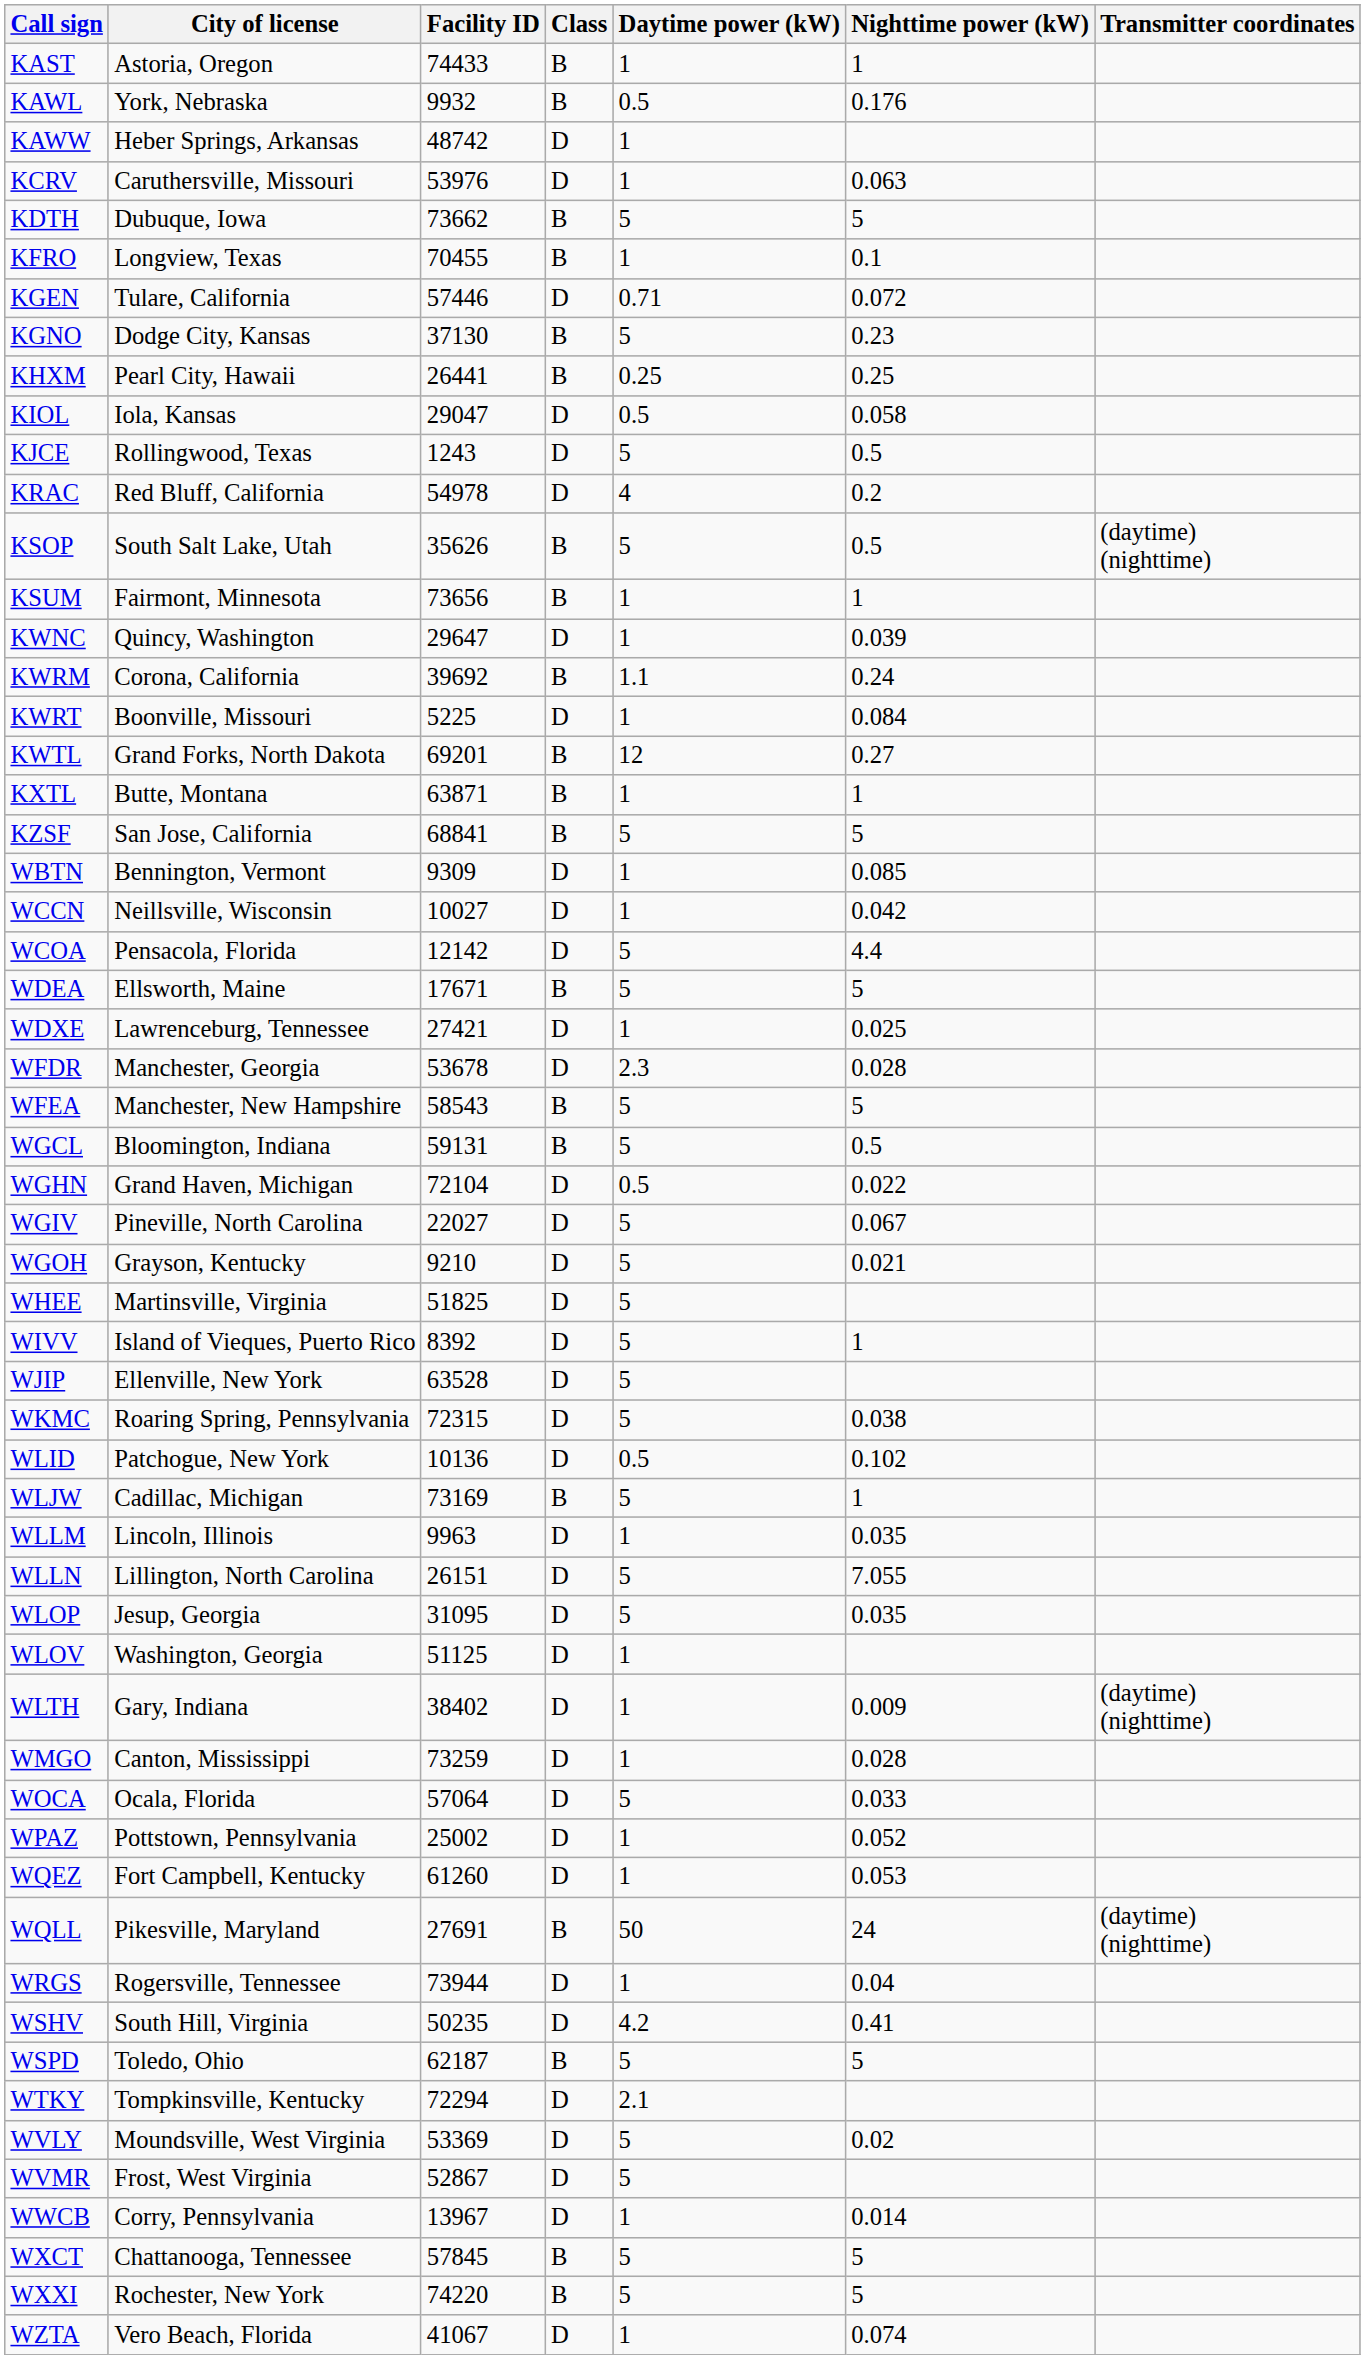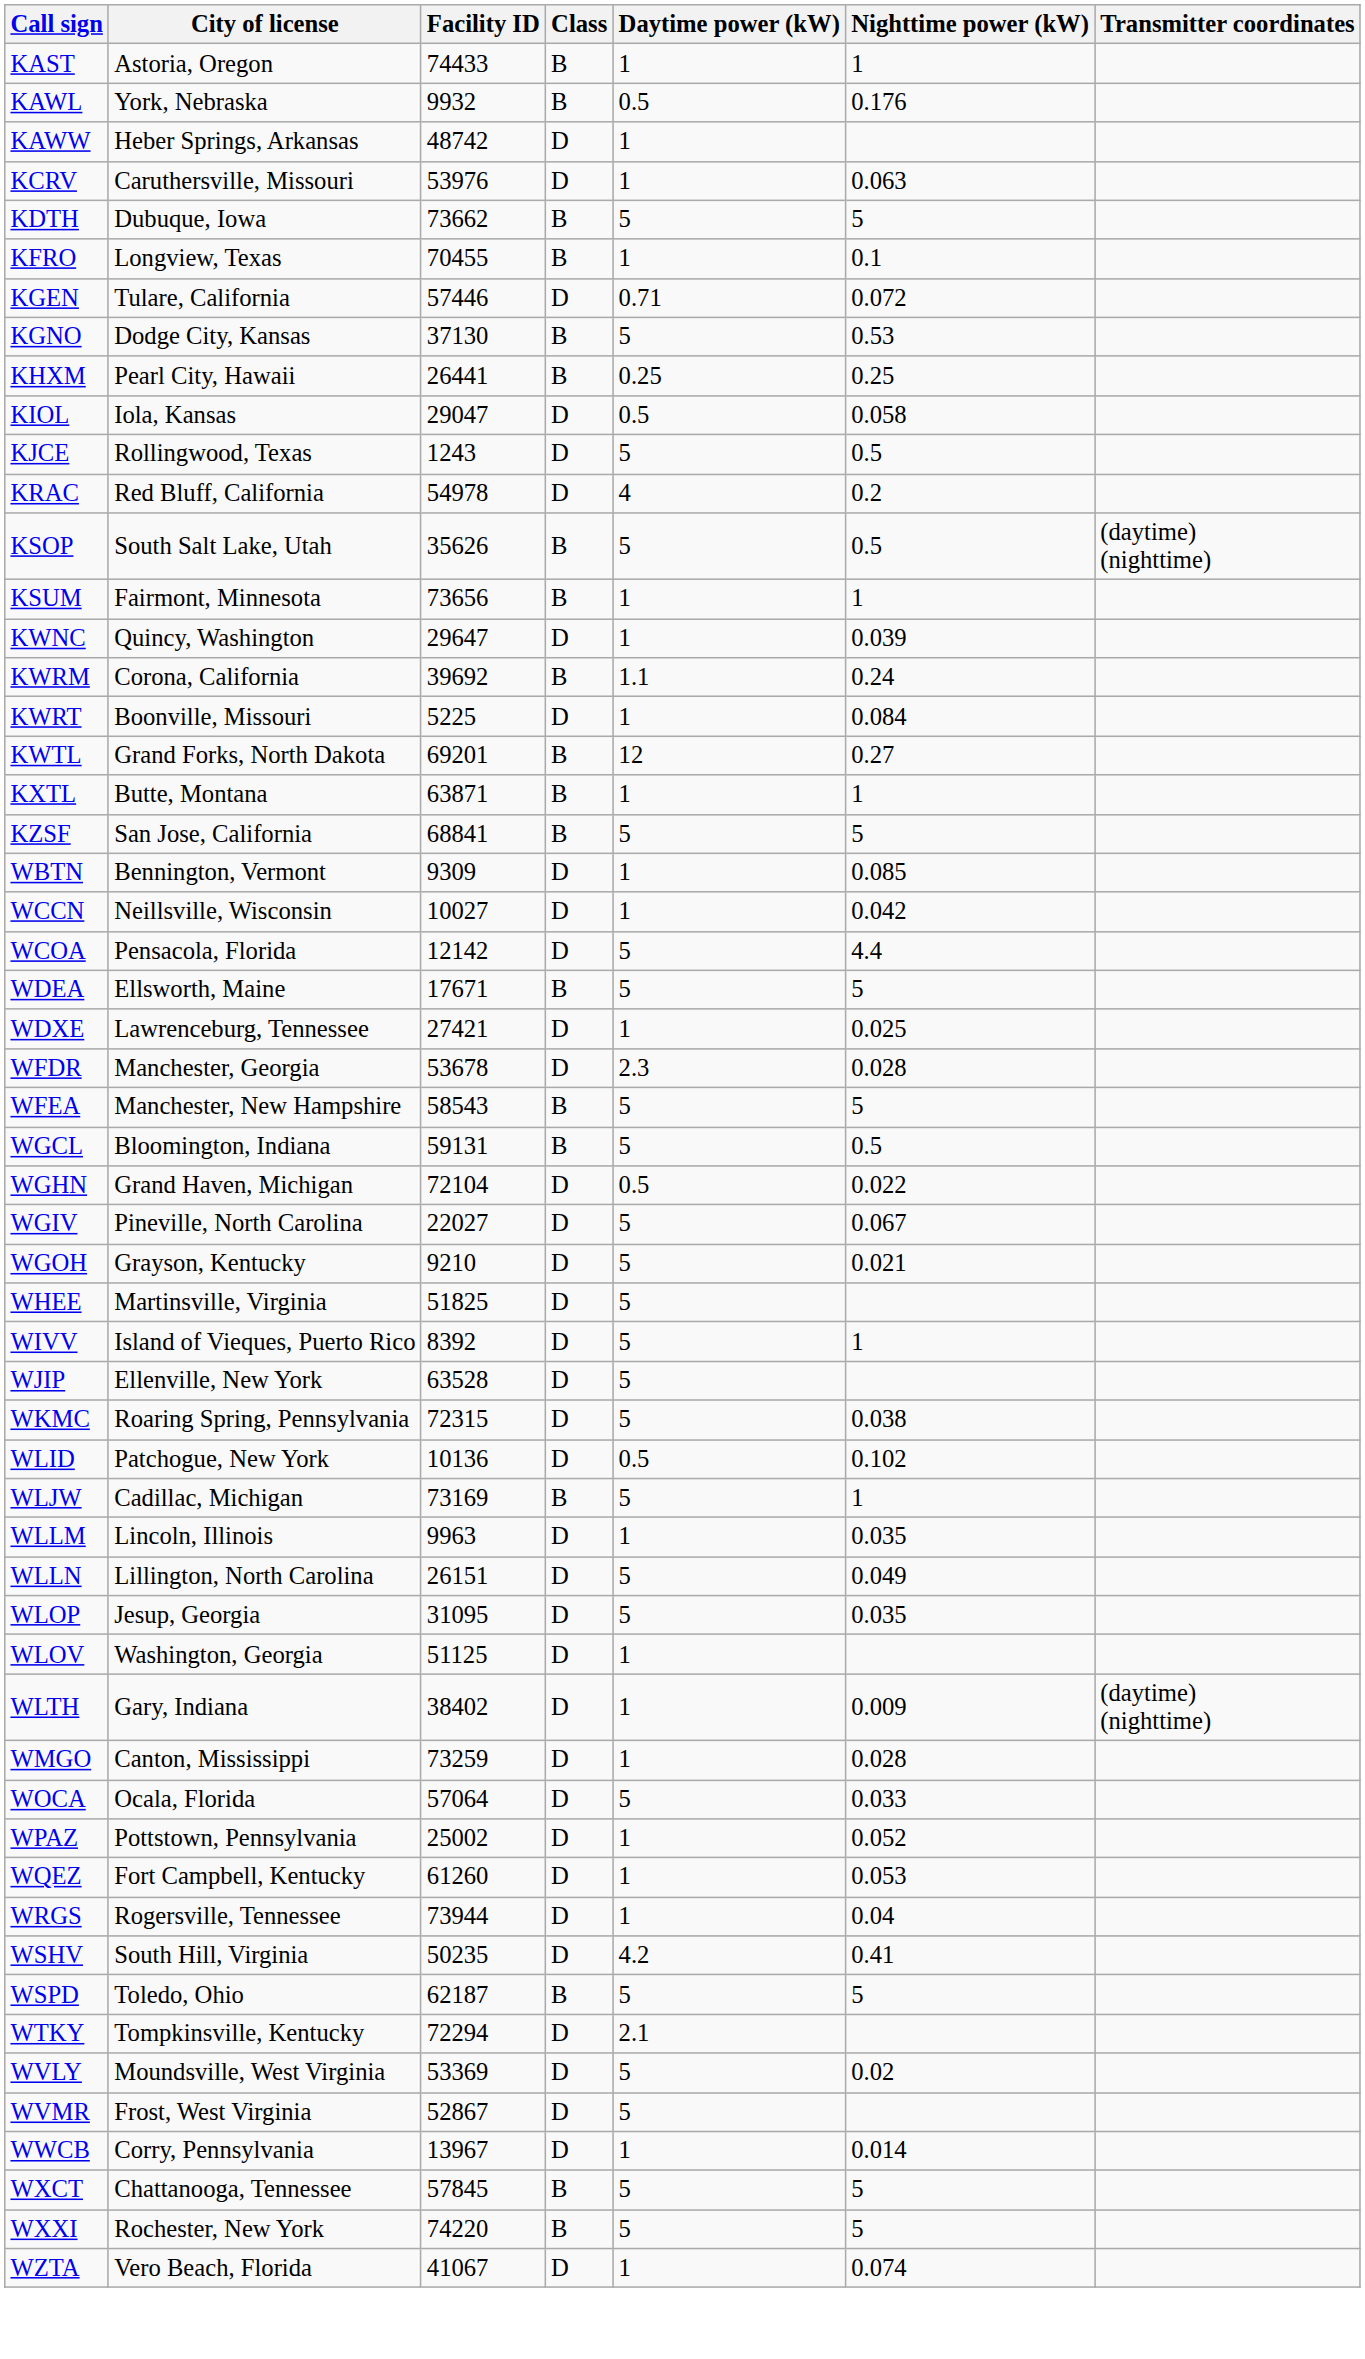KGNO | Nighttime power (kW): 0.23 -> 0.53
WLLN | Nighttime power (kW): 7.055 -> 0.049
- row: WQLL | Pikesville, Maryland | 27691 | B | 50 | 24 | (daytime) (nighttime)
